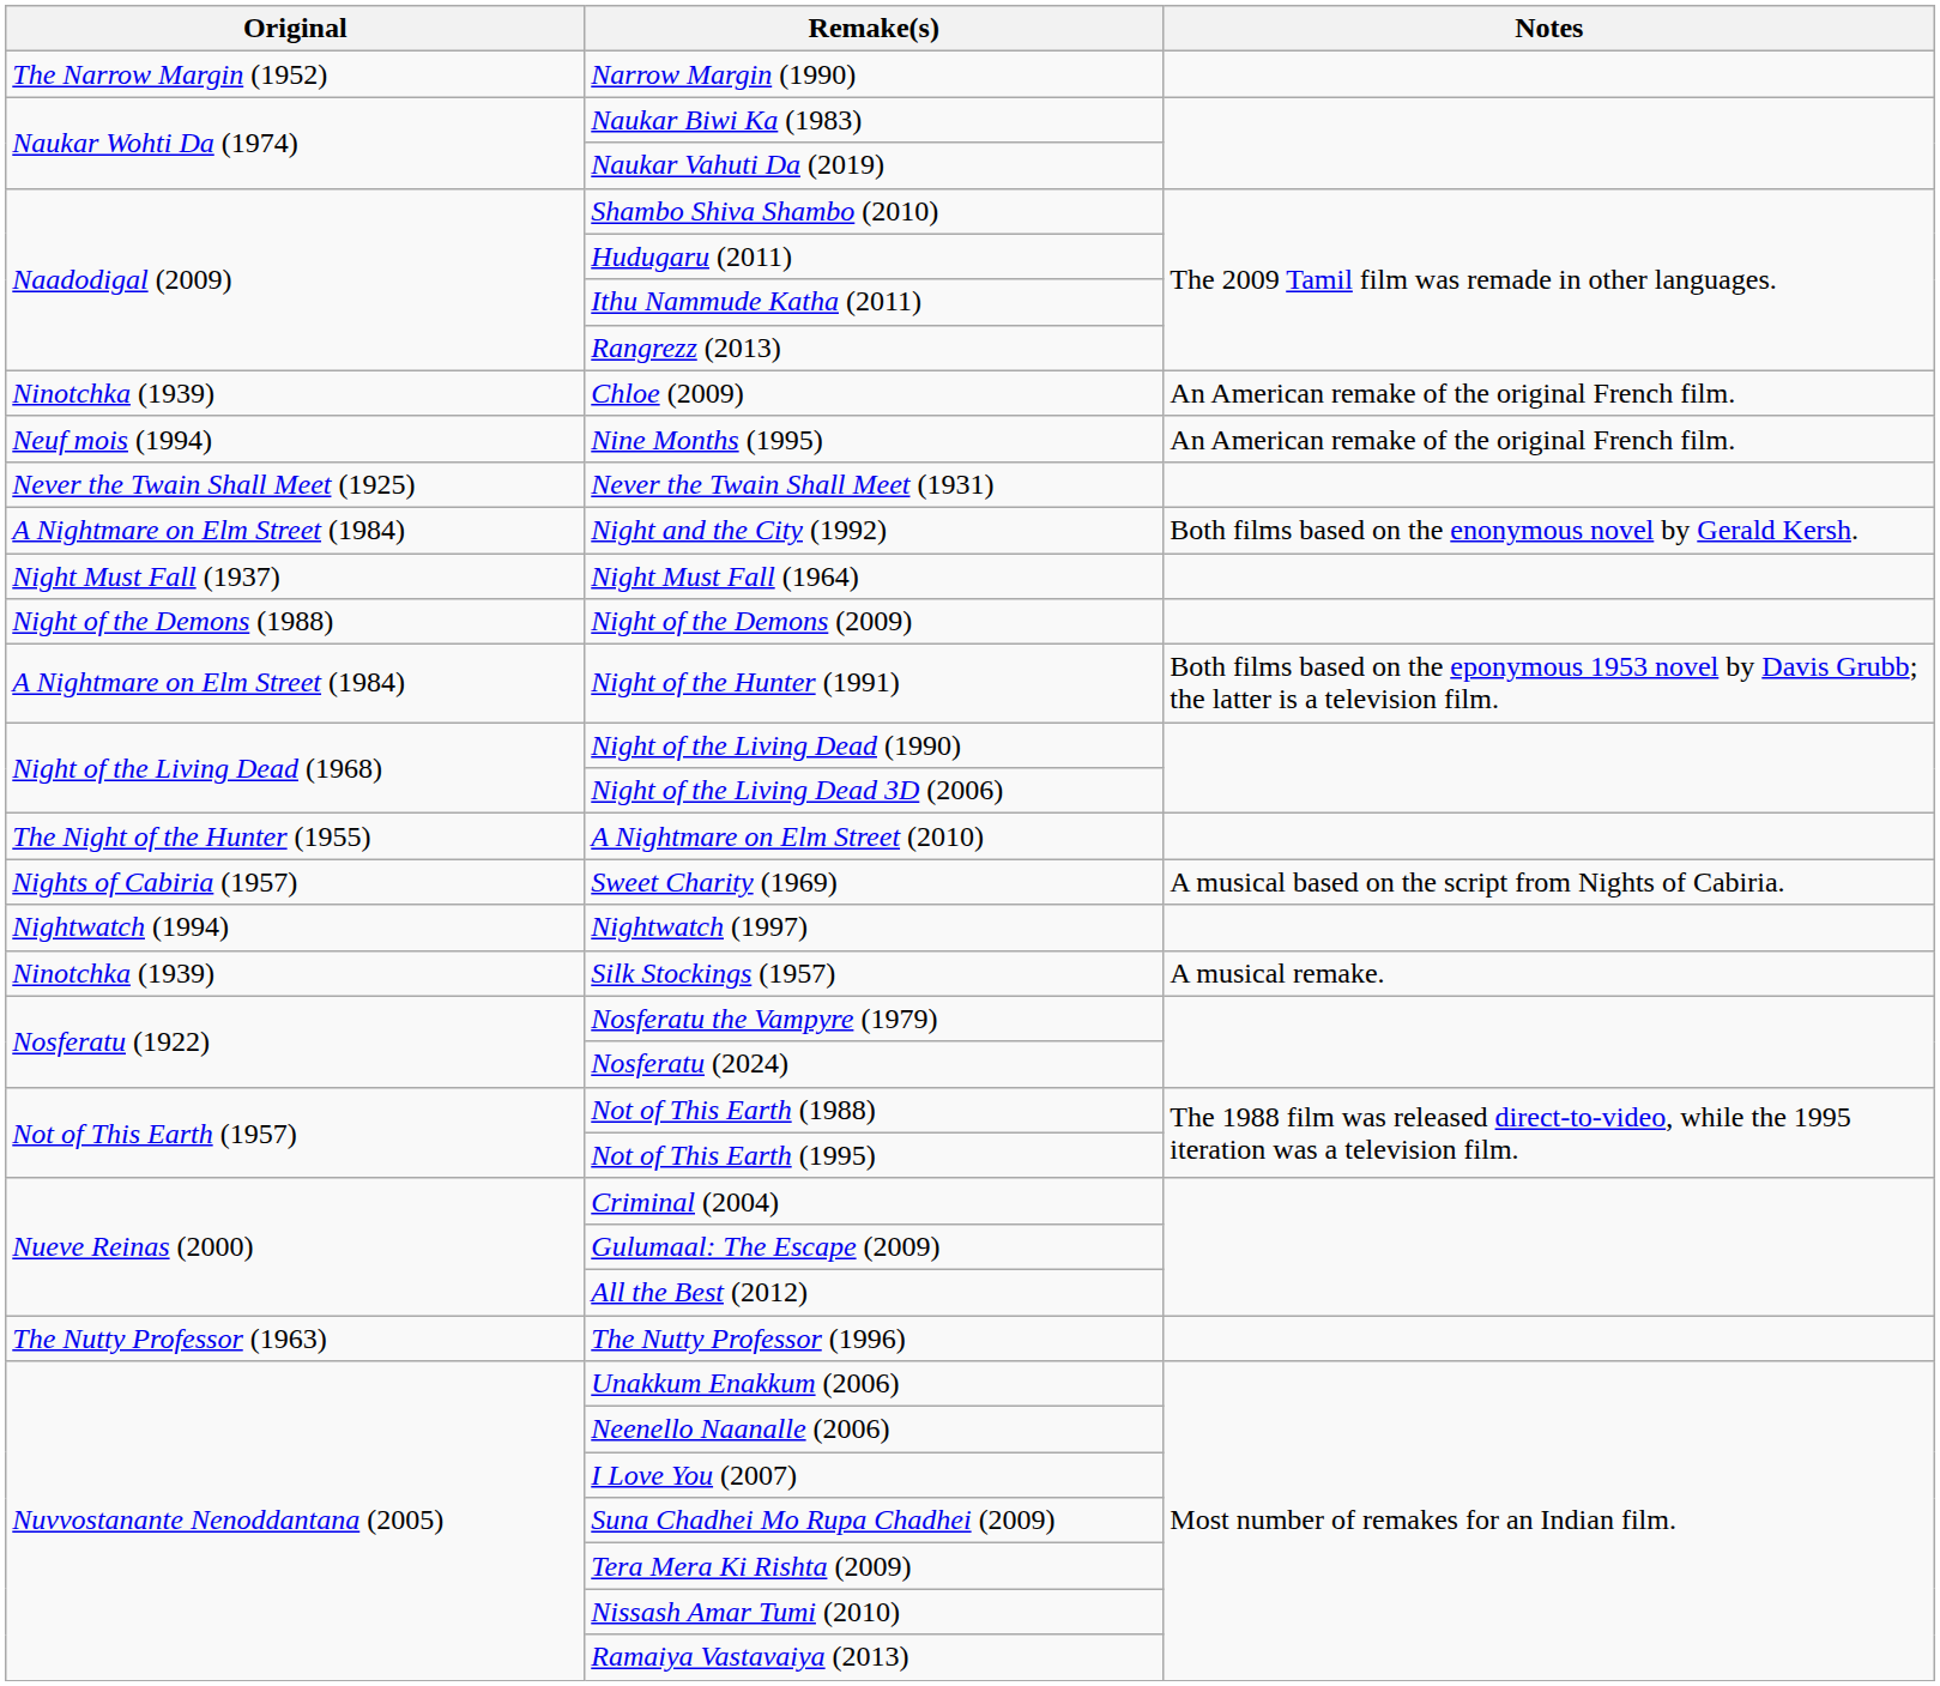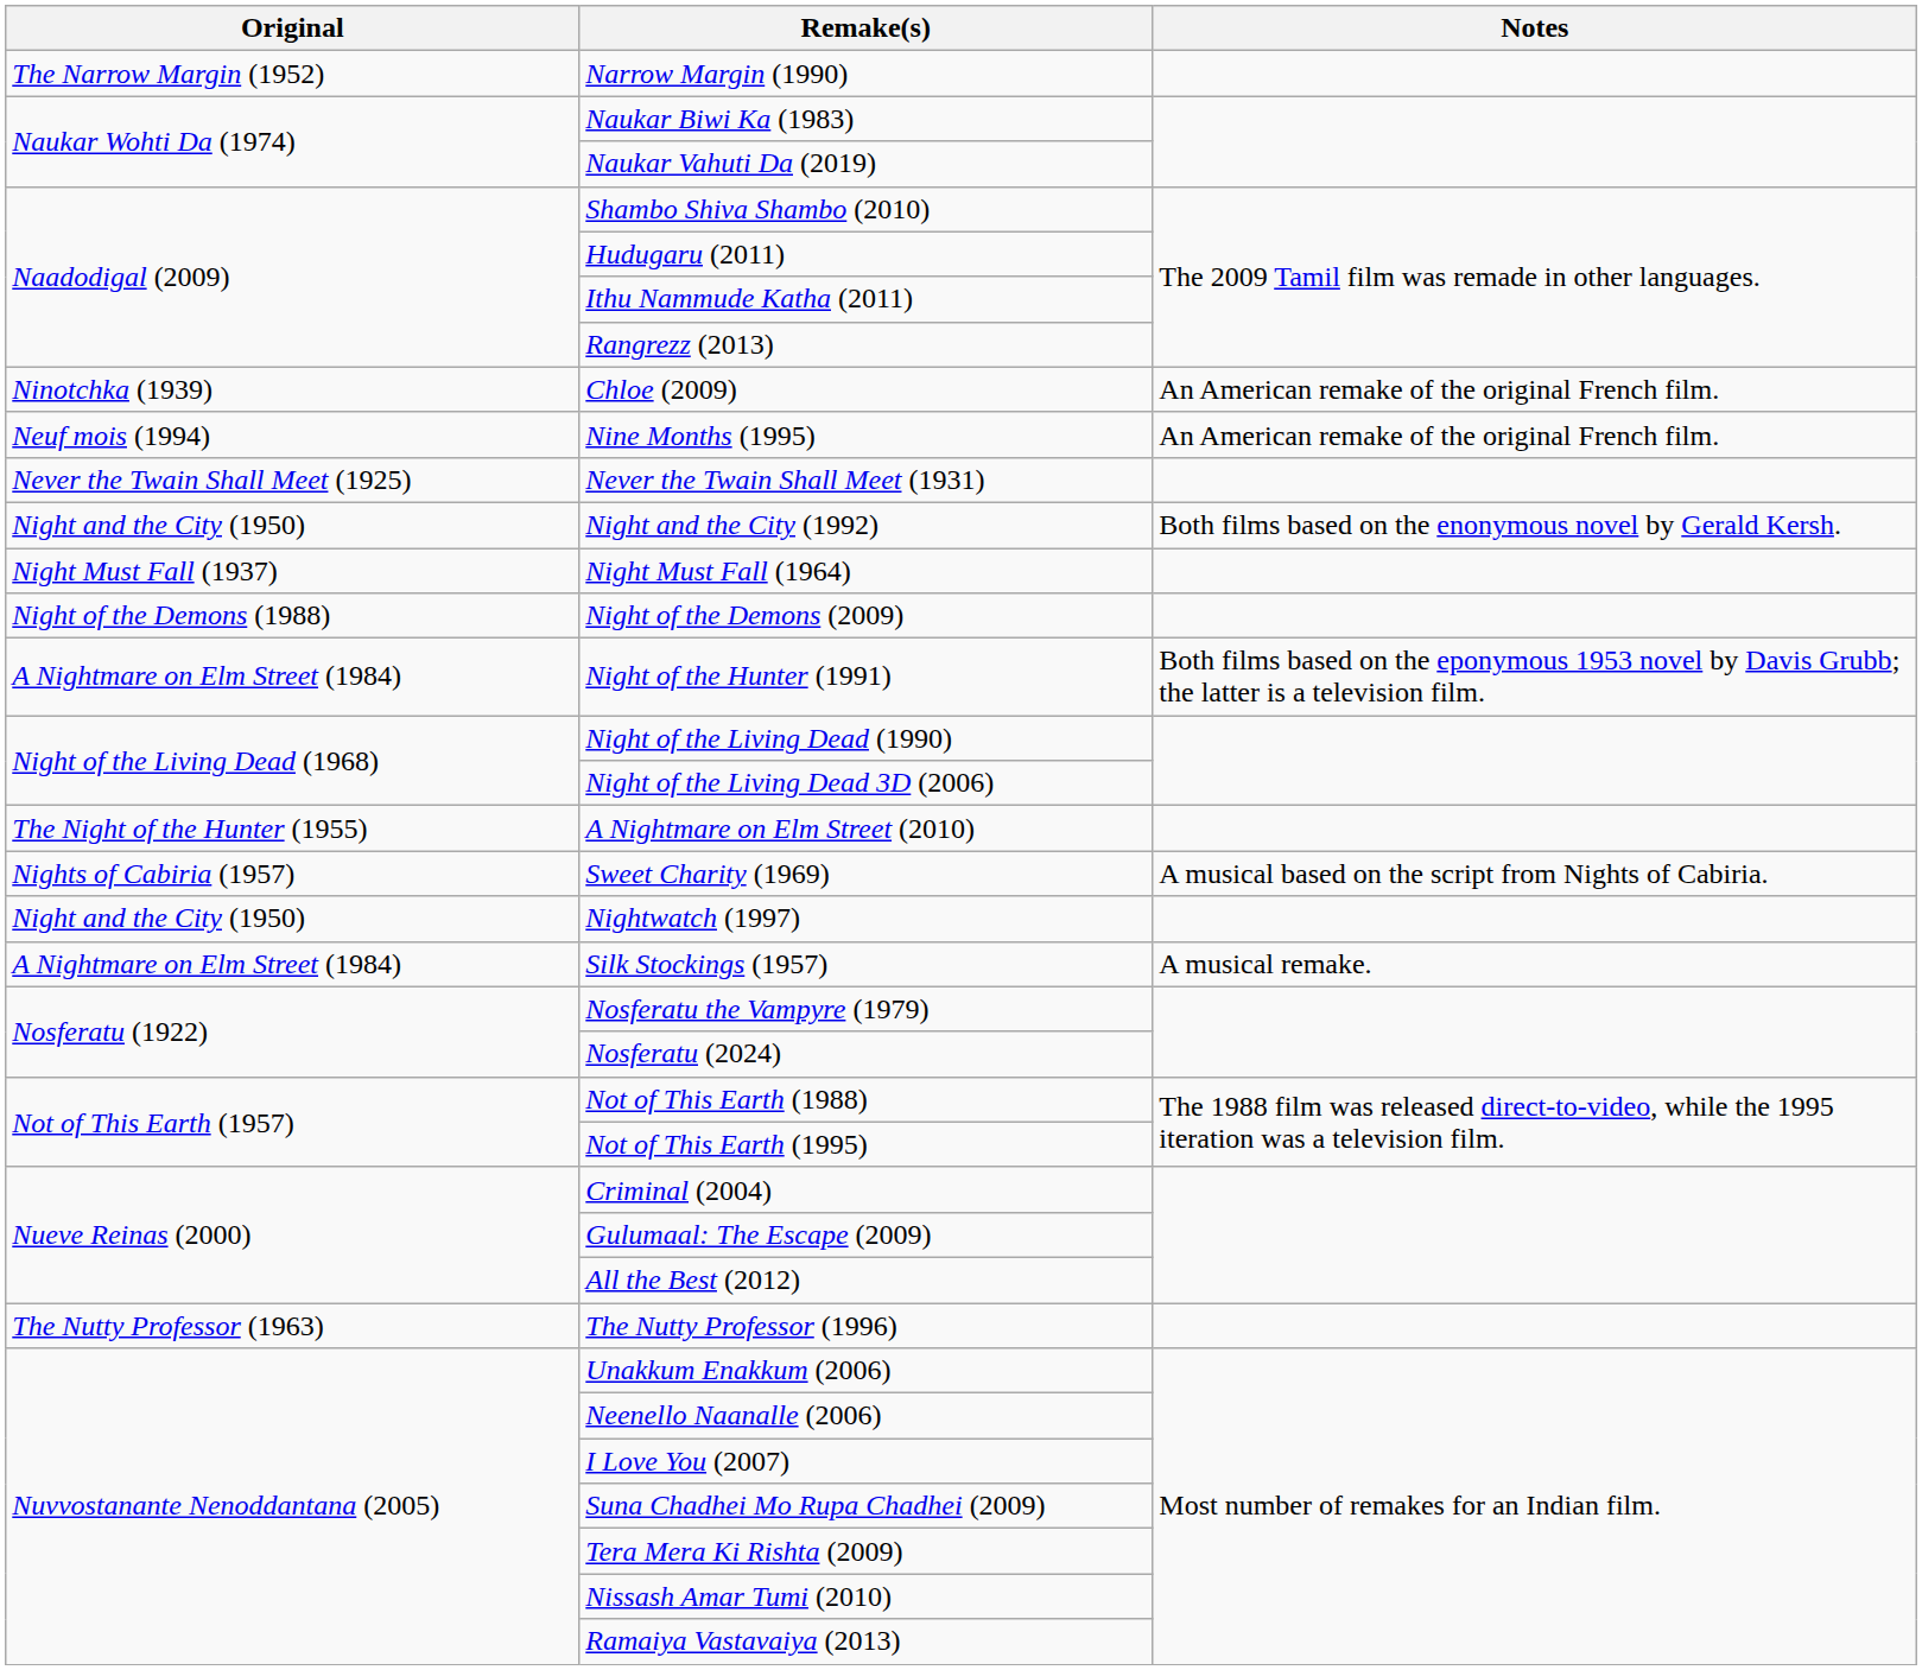Night and the City (1992) | Original: A Nightmare on Elm Street (1984) -> Night and the City (1950)
Nightwatch (1997) | Original: Nightwatch (1994) -> Night and the City (1950)
Silk Stockings (1957) | Original: Ninotchka (1939) -> A Nightmare on Elm Street (1984)
